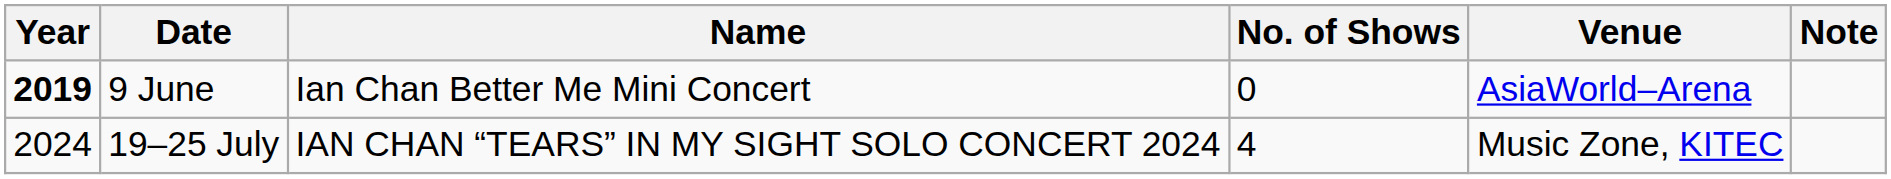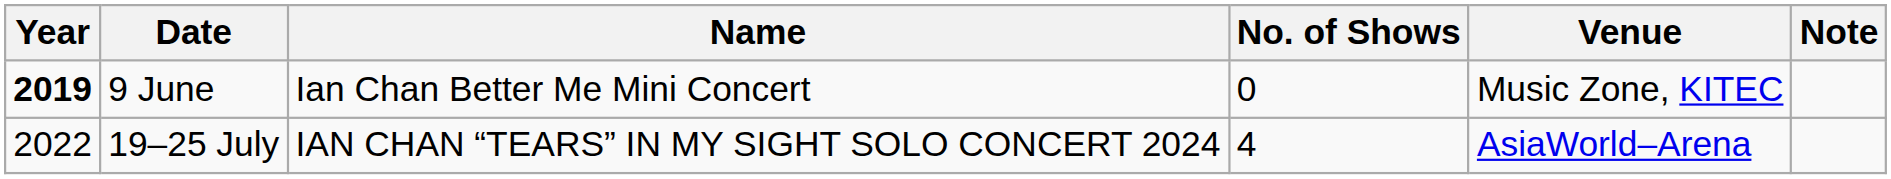9 June | Venue: AsiaWorld–Arena -> Music Zone, KITEC
19–25 July | Year: 2024 -> 2022
19–25 July | Venue: Music Zone, KITEC -> AsiaWorld–Arena
